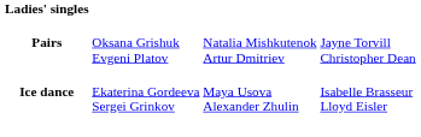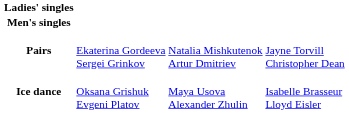+ row: Men's singles
Pairs | column 2: Oksana Grishuk Evgeni Platov -> Ekaterina Gordeeva Sergei Grinkov
Ice dance | column 2: Ekaterina Gordeeva Sergei Grinkov -> Oksana Grishuk Evgeni Platov
